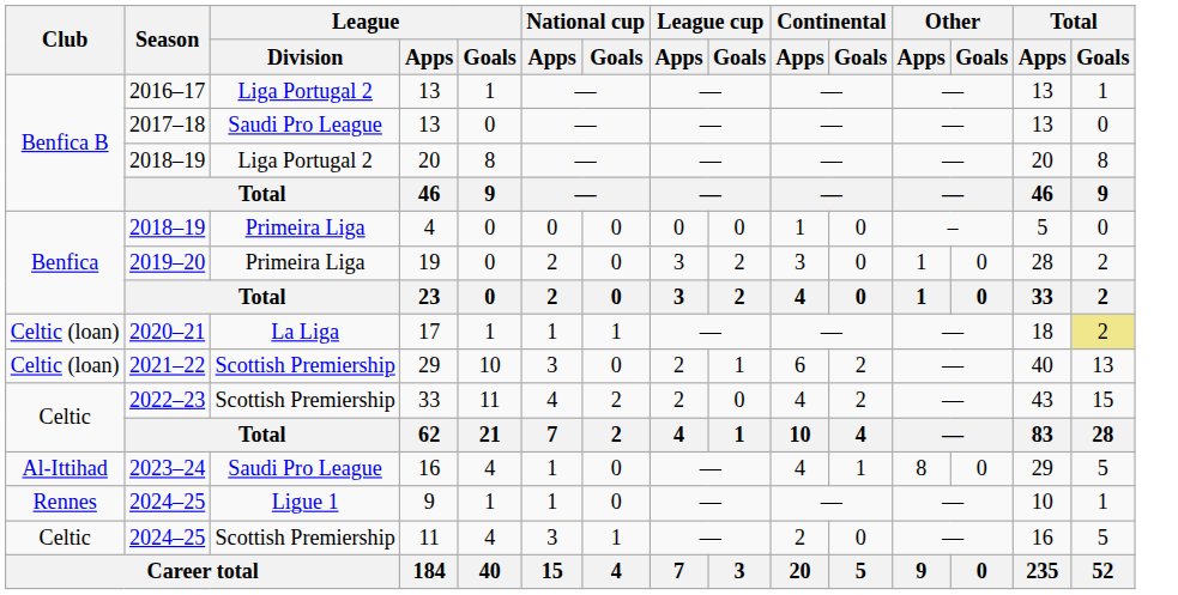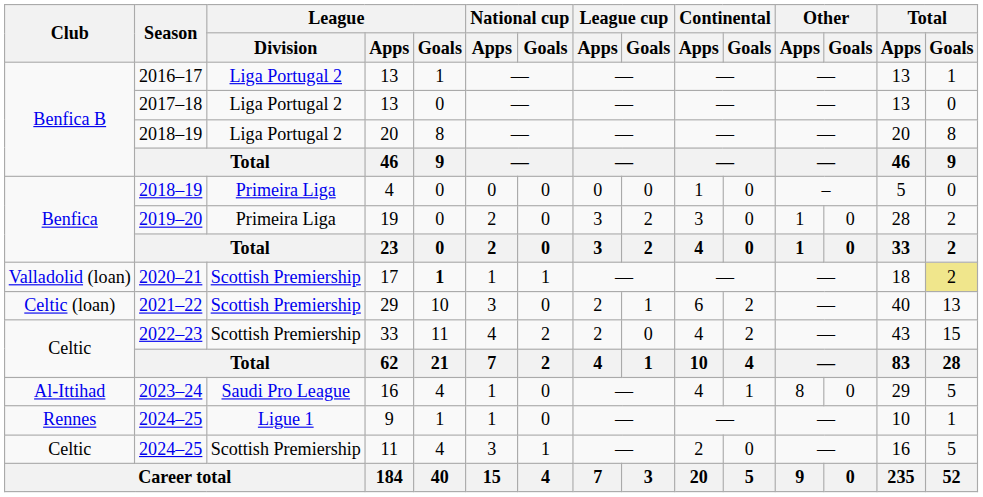2017–18 / 13 | League / Division: Saudi Pro League -> Liga Portugal 2
17 | Club: Celtic (loan) -> Valladolid (loan)
17 | League / Division: La Liga -> Scottish Premiership
17 | League / Goals: normal -> bold
